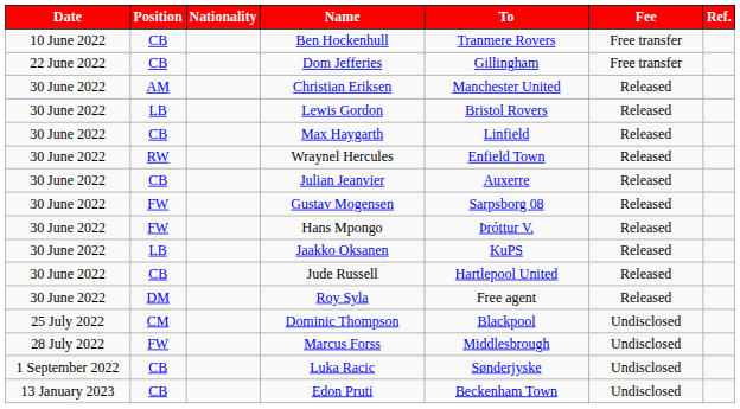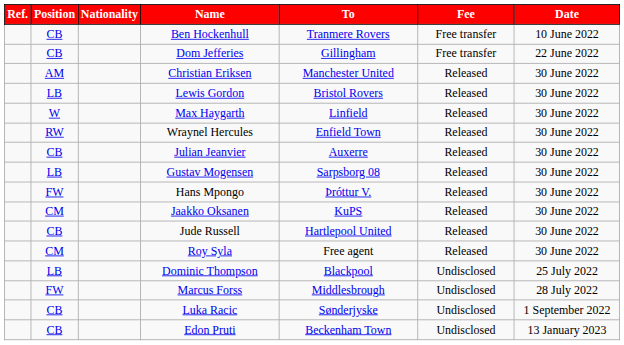columns swapped: Date <-> Ref.
Max Haygarth | Position: CB -> W
Gustav Mogensen | Position: FW -> LB
Jaakko Oksanen | Position: LB -> CM
Roy Syla | Position: DM -> CM
Dominic Thompson | Position: CM -> LB
